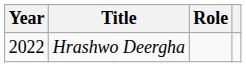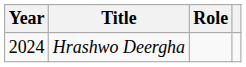Hrashwo Deergha | Year: 2022 -> 2024
